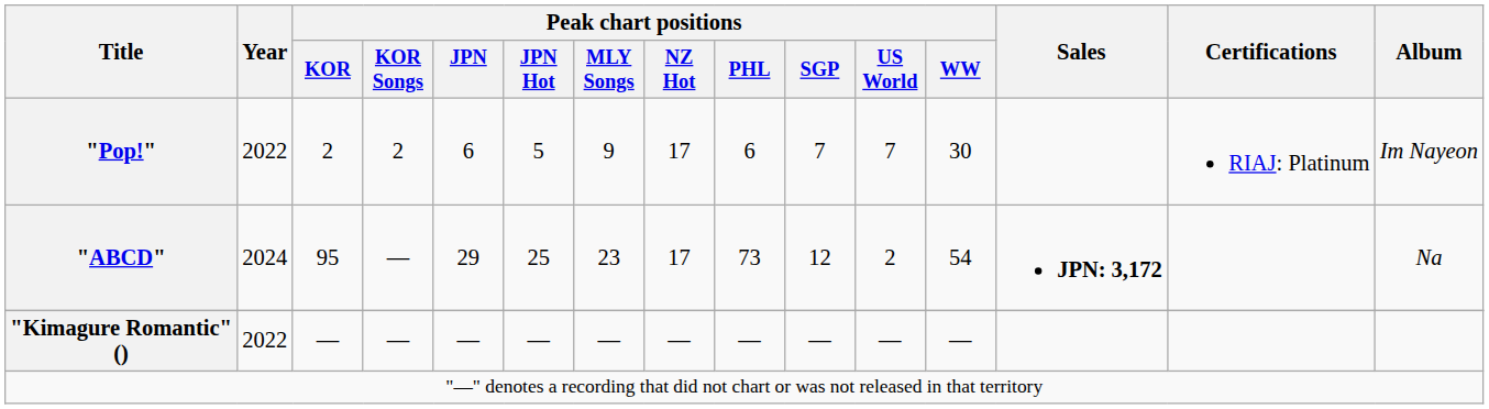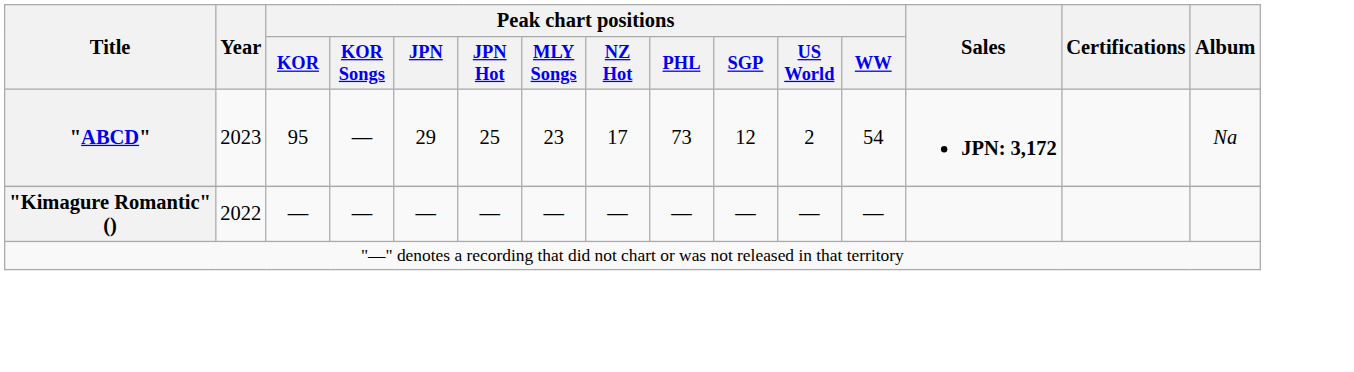- row: "Pop!" | 2022 | 2 | 2 | 6 | 5 | 9 | 17 | 6 | 7 | 7 | 30 | RIAJ: Platinum | Im Nayeon
"ABCD" | Year: 2024 -> 2023
